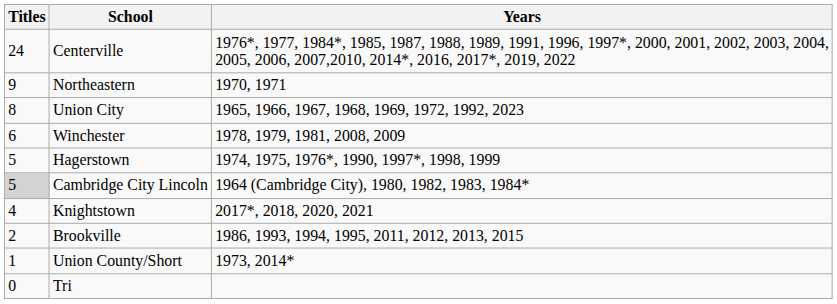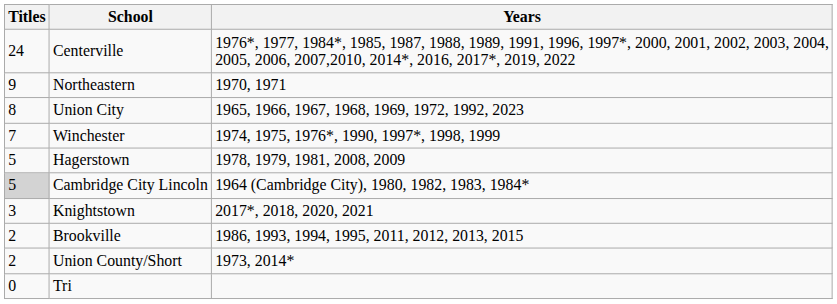Winchester | Titles: 6 -> 7
Winchester | Years: 1978, 1979, 1981, 2008, 2009 -> 1974, 1975, 1976*, 1990, 1997*, 1998, 1999
Hagerstown | Years: 1974, 1975, 1976*, 1990, 1997*, 1998, 1999 -> 1978, 1979, 1981, 2008, 2009
Knightstown | Titles: 4 -> 3
Union County/Short | Titles: 1 -> 2
